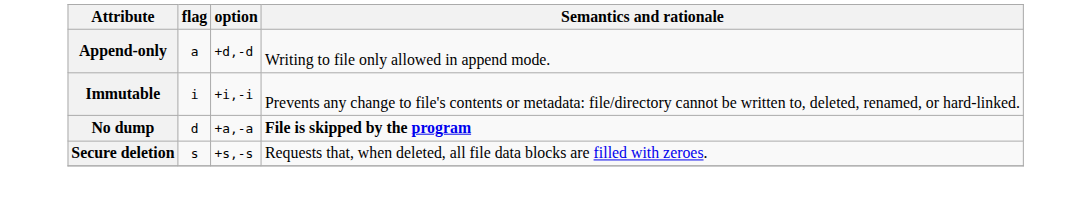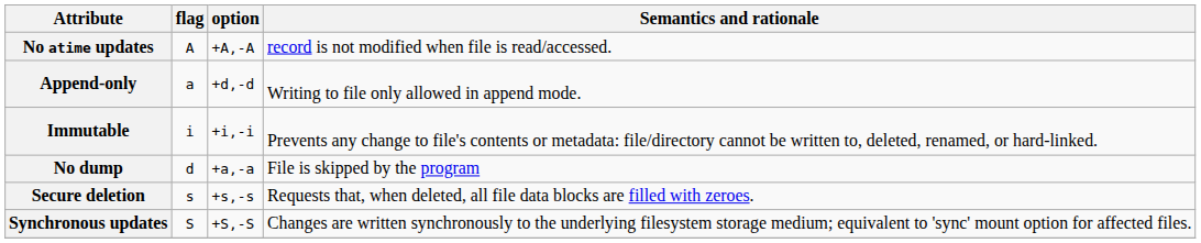+ row: No atime updates | A | +A,-A | record is not modified when file is read/accessed.
No dump | Semantics and rationale: bold -> normal
+ row: Synchronous updates | S | +S,-S | Changes are written synchronously to the underlying filesystem storage medium; equivalent to 'sync' mount option for affected files.
